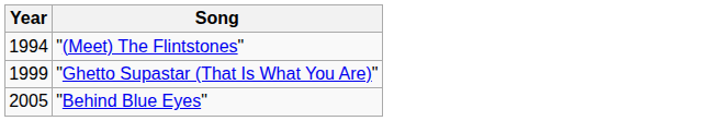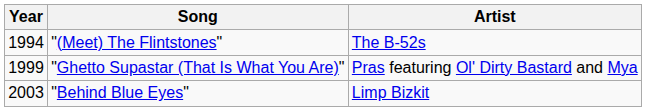+ column: Artist | The B-52s | Pras featuring Ol' Dirty Bastard and Mya | Limp Bizkit
"Behind Blue Eyes" | Year: 2005 -> 2003
